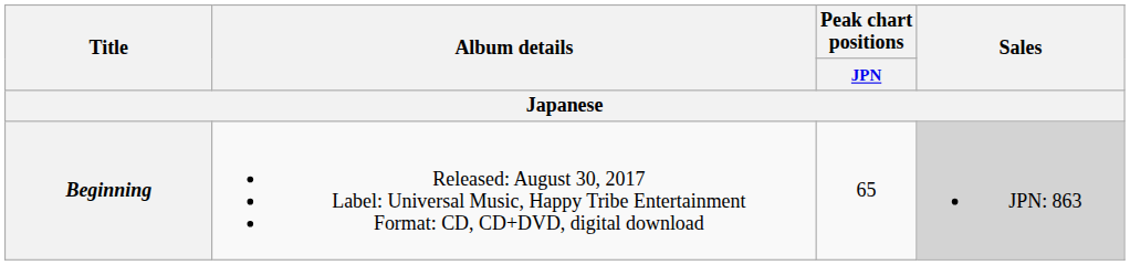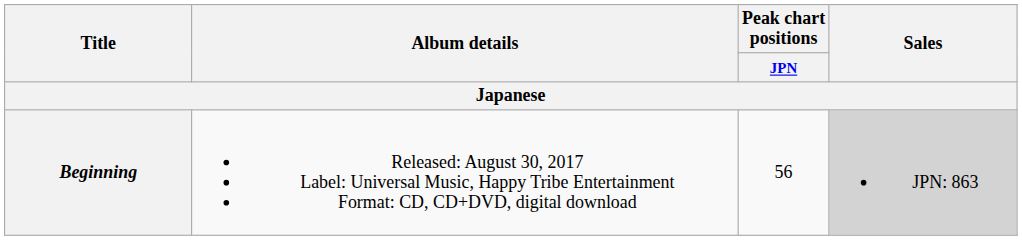Beginning | Peak chart positions / JPN: 65 -> 56
